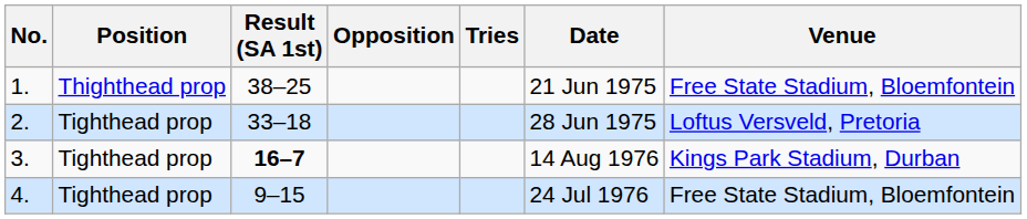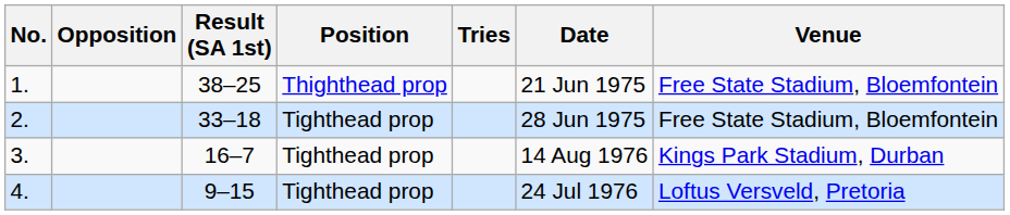columns swapped: Opposition <-> Position
2. | Venue: Loftus Versveld, Pretoria -> Free State Stadium, Bloemfontein
3. | Result (SA 1st): bold -> normal
4. | Venue: Free State Stadium, Bloemfontein -> Loftus Versveld, Pretoria
